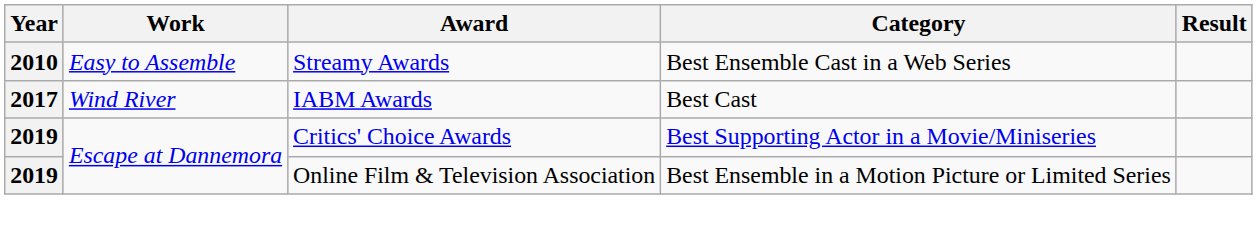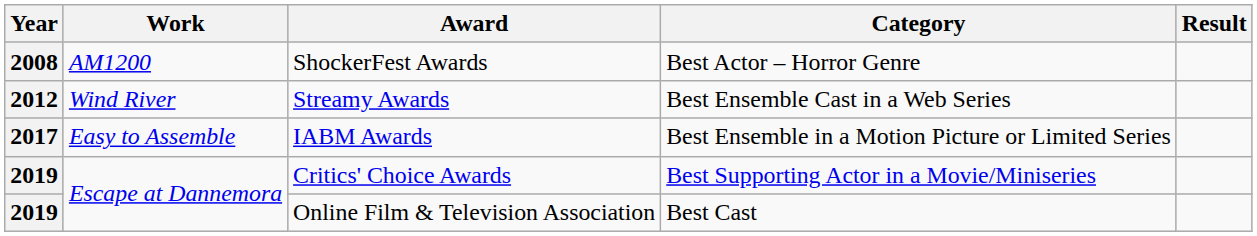+ row: 2008 | AM1200 | ShockerFest Awards | Best Actor – Horror Genre
Streamy Awards | Year: 2010 -> 2012
Streamy Awards | Work: Easy to Assemble -> Wind River
IABM Awards | Work: Wind River -> Easy to Assemble
IABM Awards | Category: Best Cast -> Best Ensemble in a Motion Picture or Limited Series
Online Film & Television Association | Category: Best Ensemble in a Motion Picture or Limited Series -> Best Cast
